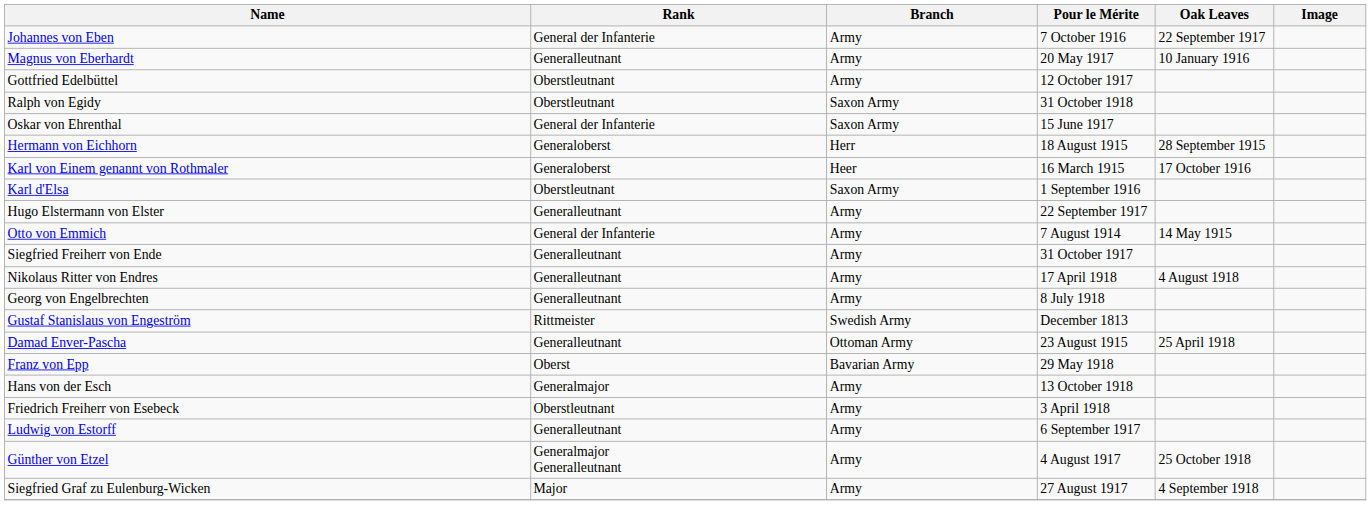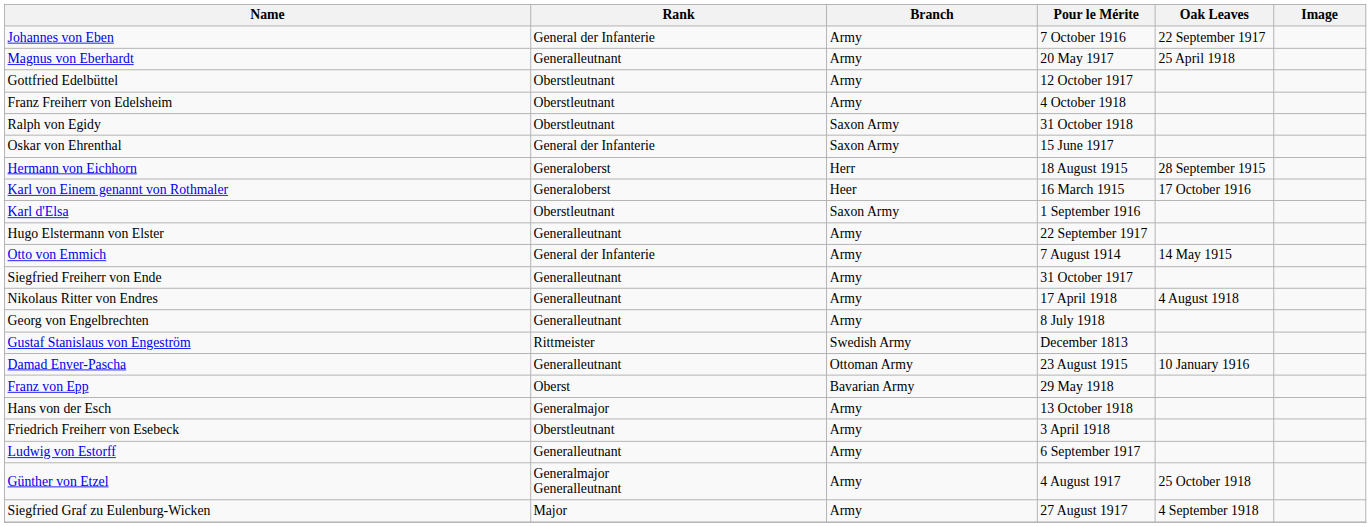Magnus von Eberhardt | Oak Leaves: 10 January 1916 -> 25 April 1918
+ row: Franz Freiherr von Edelsheim | Oberstleutnant | Army | 4 October 1918
Damad Enver-Pascha | Oak Leaves: 25 April 1918 -> 10 January 1916
